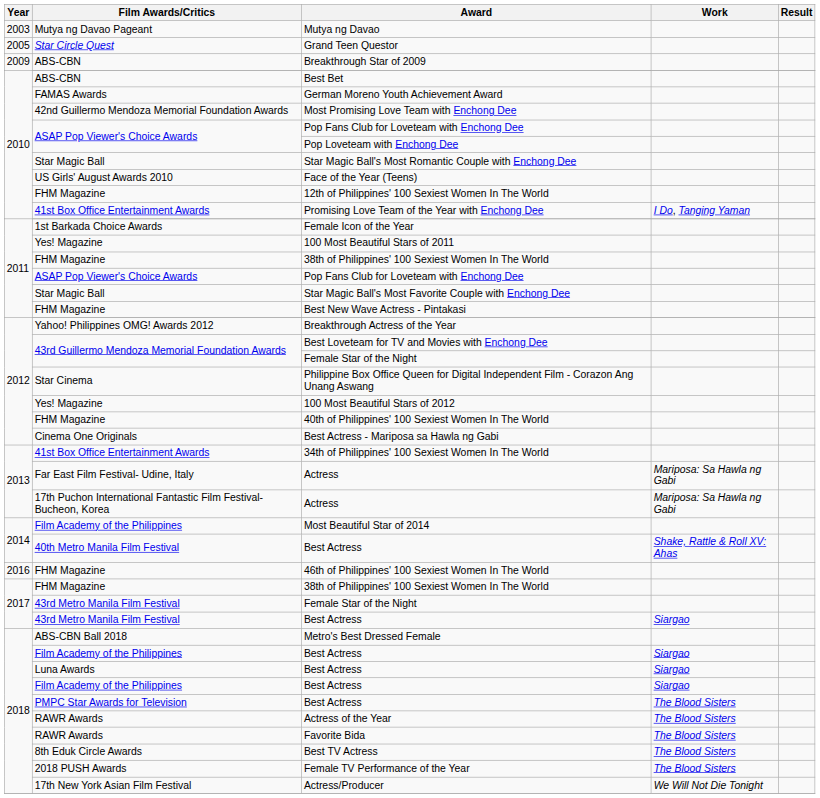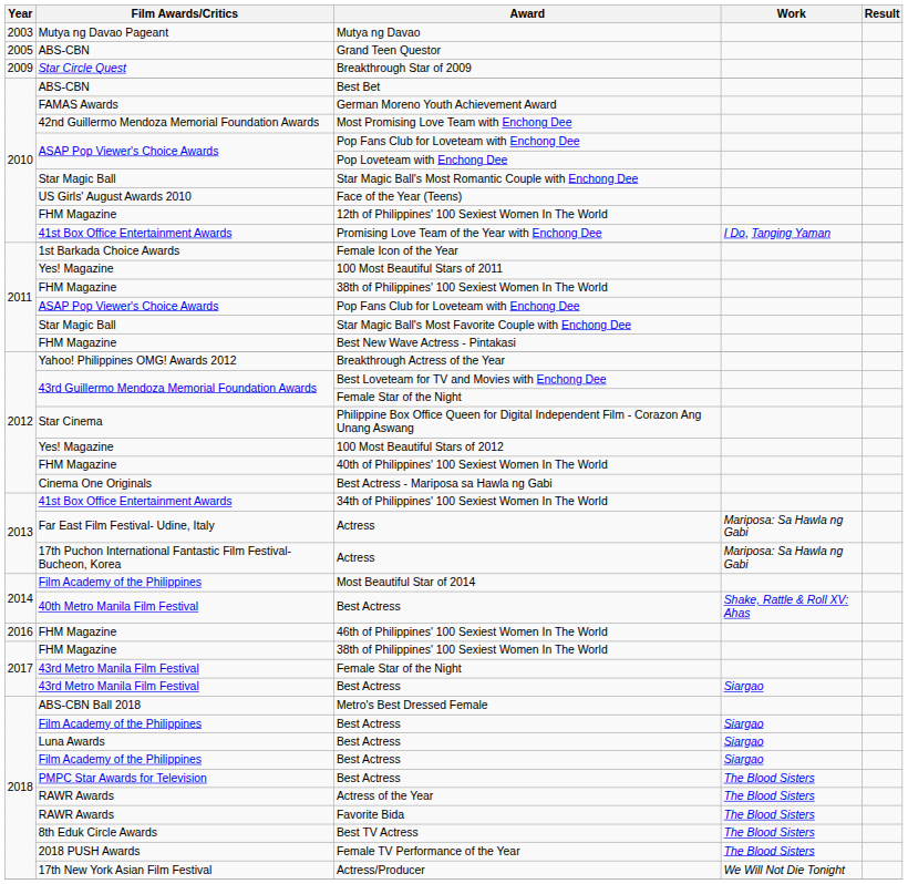Grand Teen Questor | Film Awards/Critics: Star Circle Quest -> ABS-CBN
Breakthrough Star of 2009 | Film Awards/Critics: ABS-CBN -> Star Circle Quest
